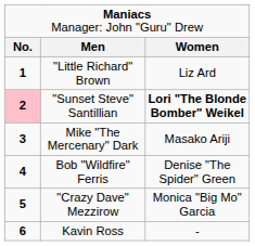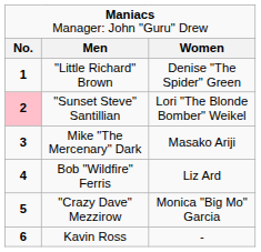"Little Richard" Brown | column 3: Liz Ard -> Denise "The Spider" Green
"Sunset Steve" Santillian | column 3: bold -> normal
Bob "Wildfire" Ferris | column 3: Denise "The Spider" Green -> Liz Ard
